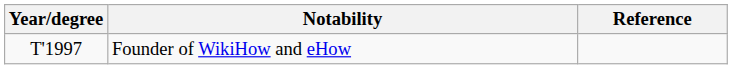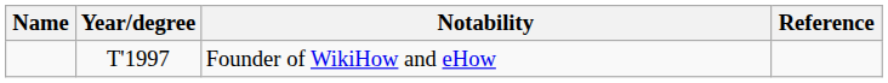+ column: Name
